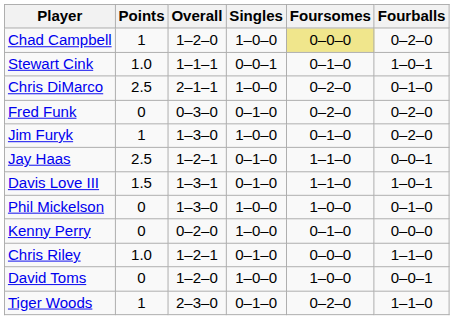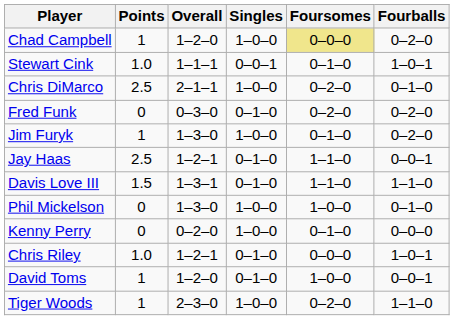Davis Love III | Fourballs: 1–0–1 -> 1–1–0
Chris Riley | Fourballs: 1–1–0 -> 1–0–1
David Toms | Points: 0 -> 1
David Toms | Singles: 1–0–0 -> 0–1–0
Tiger Woods | Singles: 0–1–0 -> 1–0–0
